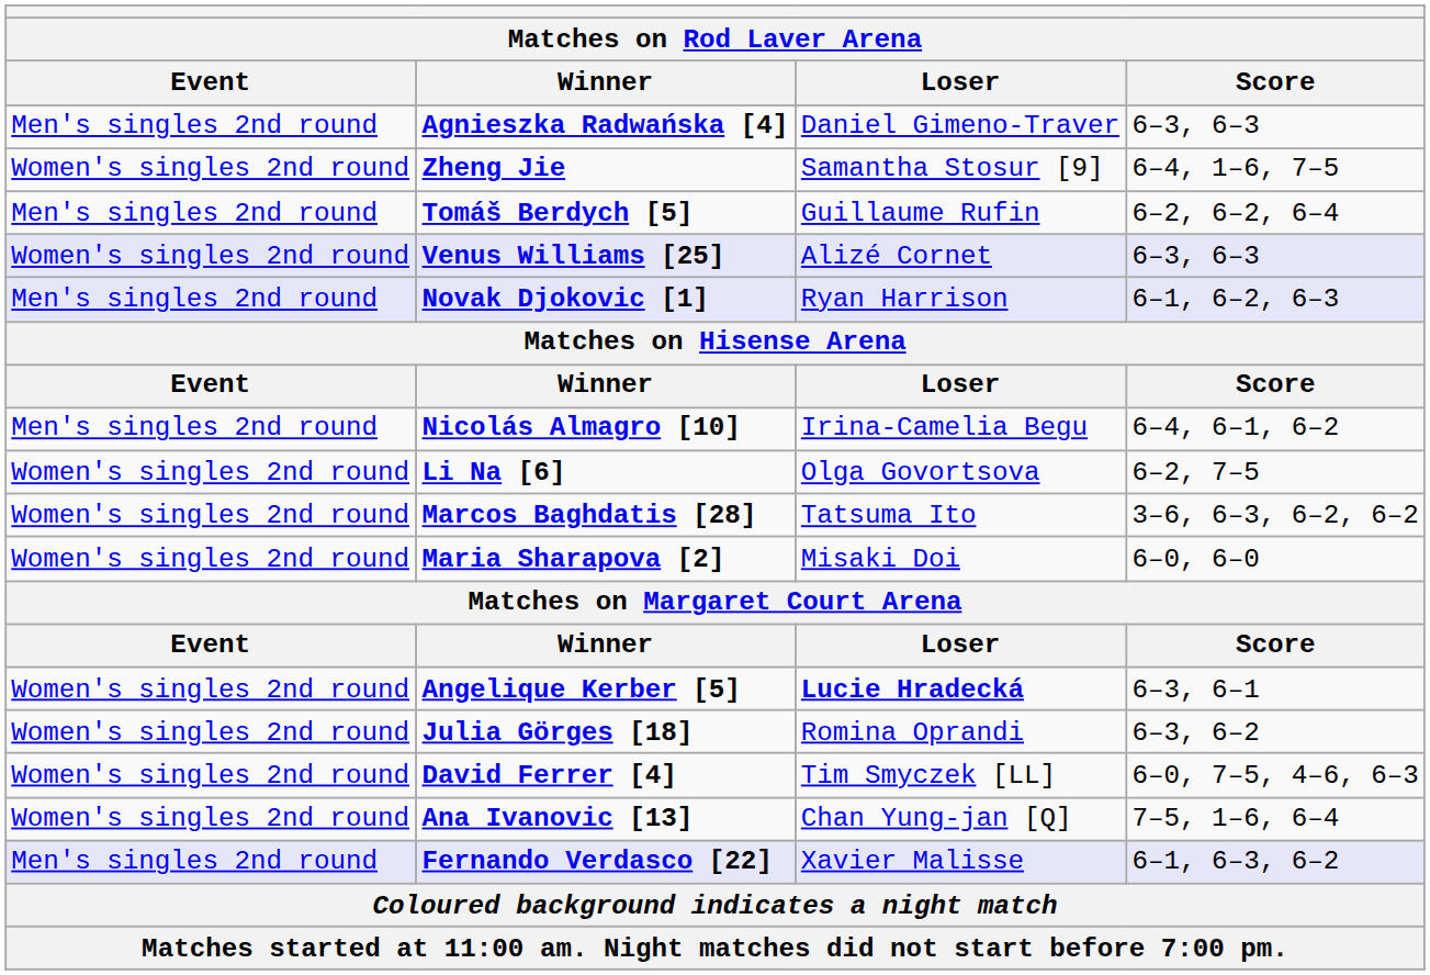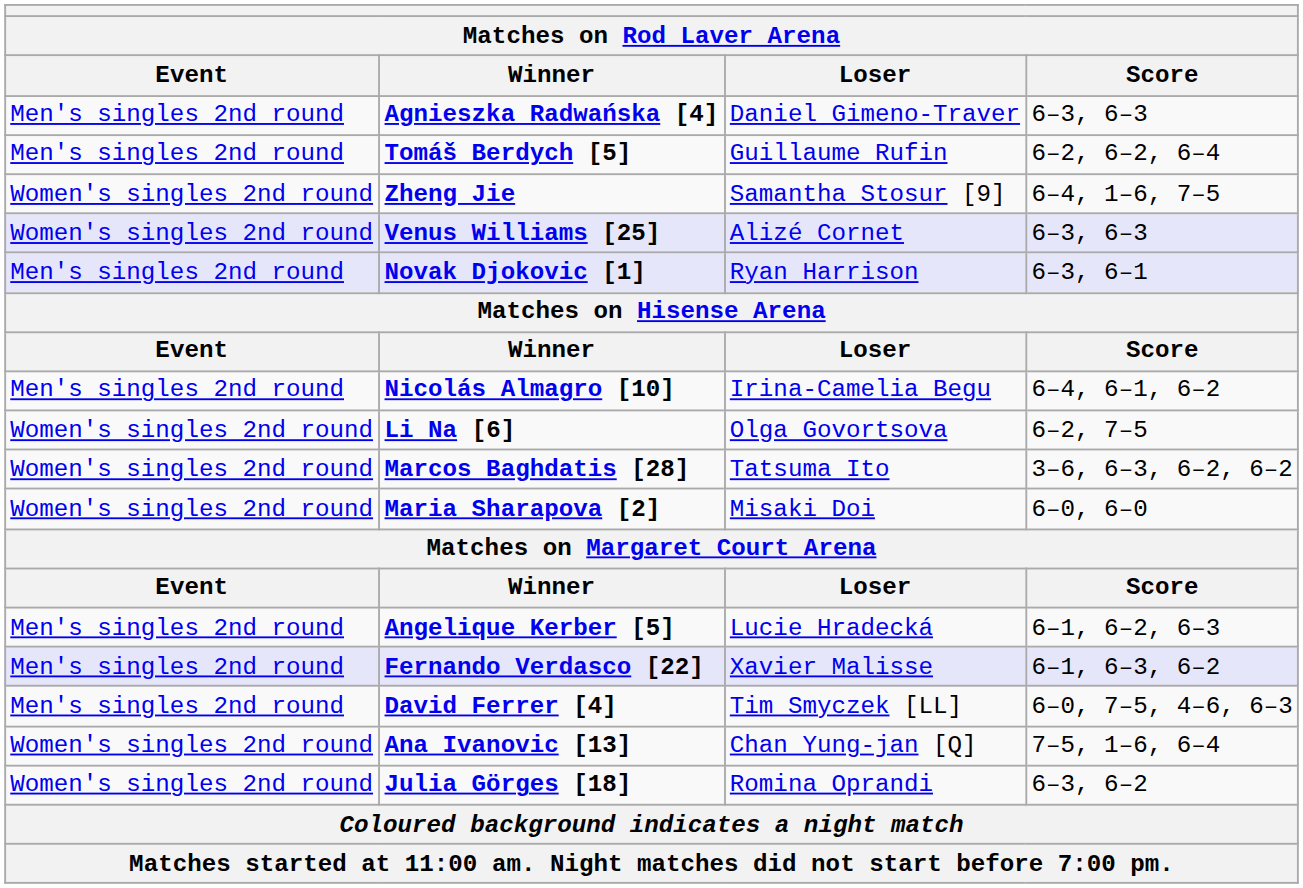rows swapped: Tomáš Berdych [5] <-> Zheng Jie
Novak Djokovic [1] | Score: 6–1, 6–2, 6–3 -> 6–3, 6–1
Angelique Kerber [5] | Event: Women's singles 2nd round -> Men's singles 2nd round
Angelique Kerber [5] | Loser: bold -> normal
Angelique Kerber [5] | Score: 6–3, 6–1 -> 6–1, 6–2, 6–3
rows swapped: Julia Görges [18] <-> Fernando Verdasco [22]
David Ferrer [4] | Event: Women's singles 2nd round -> Men's singles 2nd round
